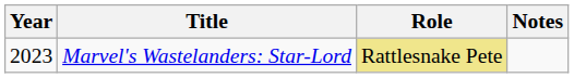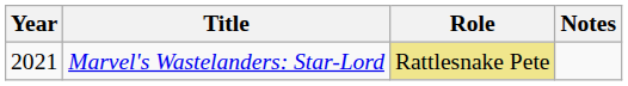Marvel's Wastelanders: Star-Lord | Year: 2023 -> 2021
